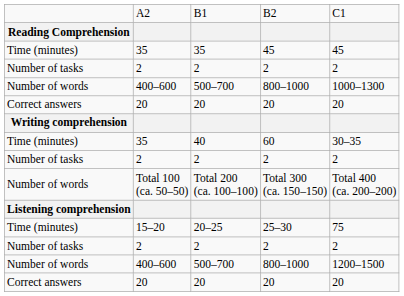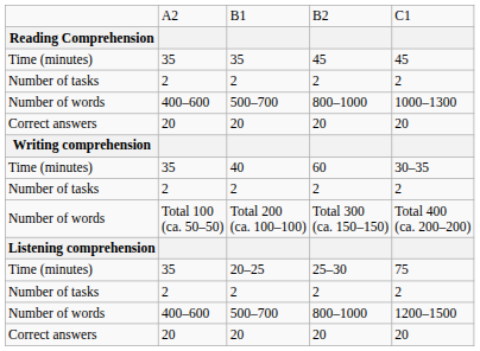20–25 | column 2: 15–20 -> 35
